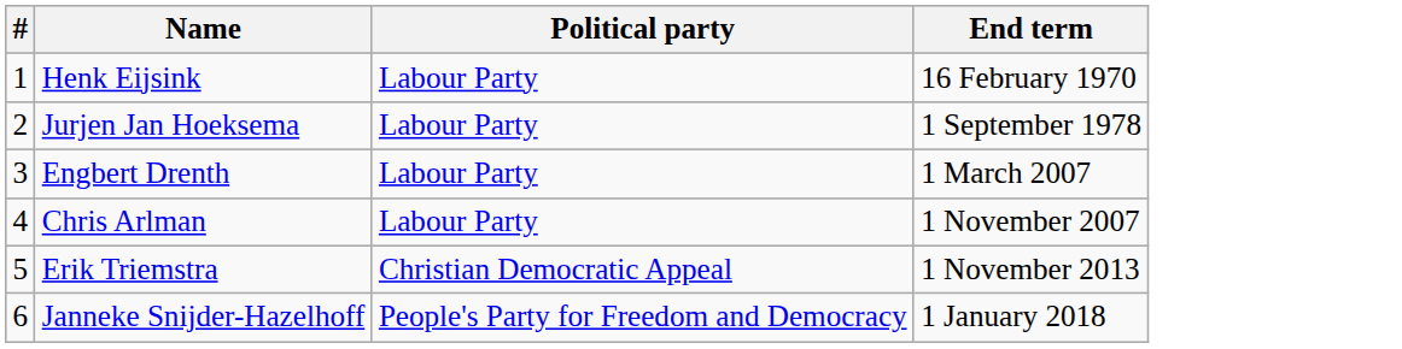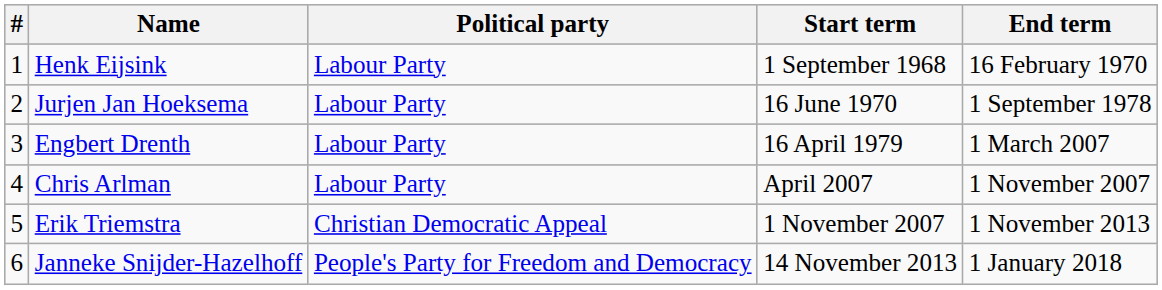+ column: Start term | 1 September 1968 | 16 June 1970 | 16 April 1979 | April 2007 | 1 November 2007 | 14 November 2013
